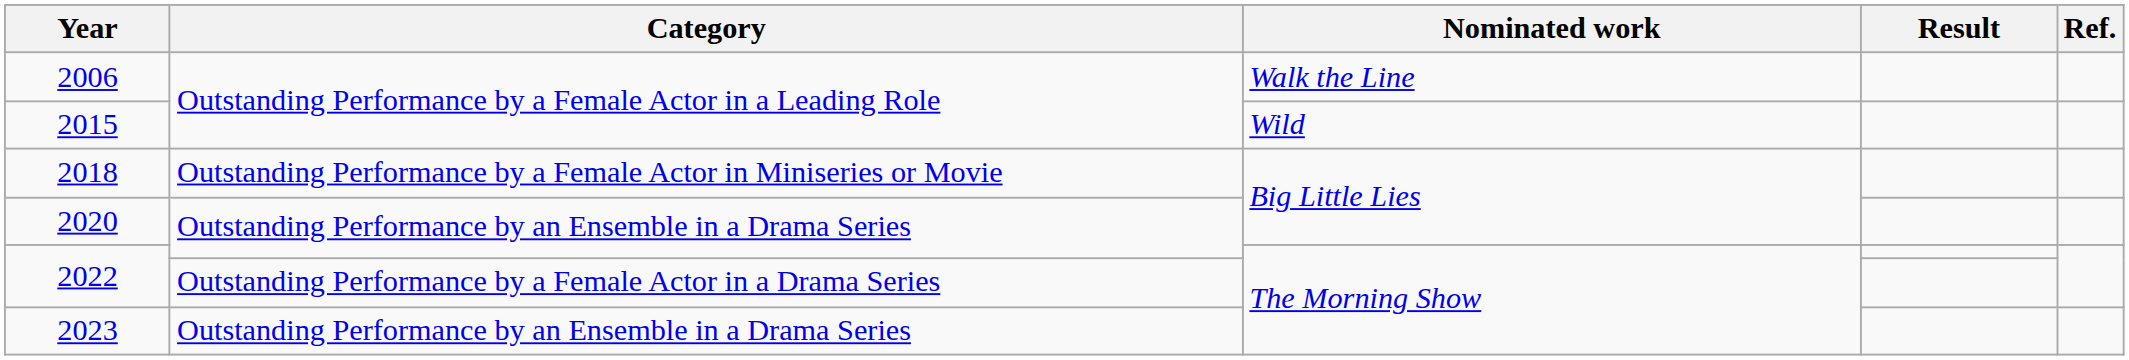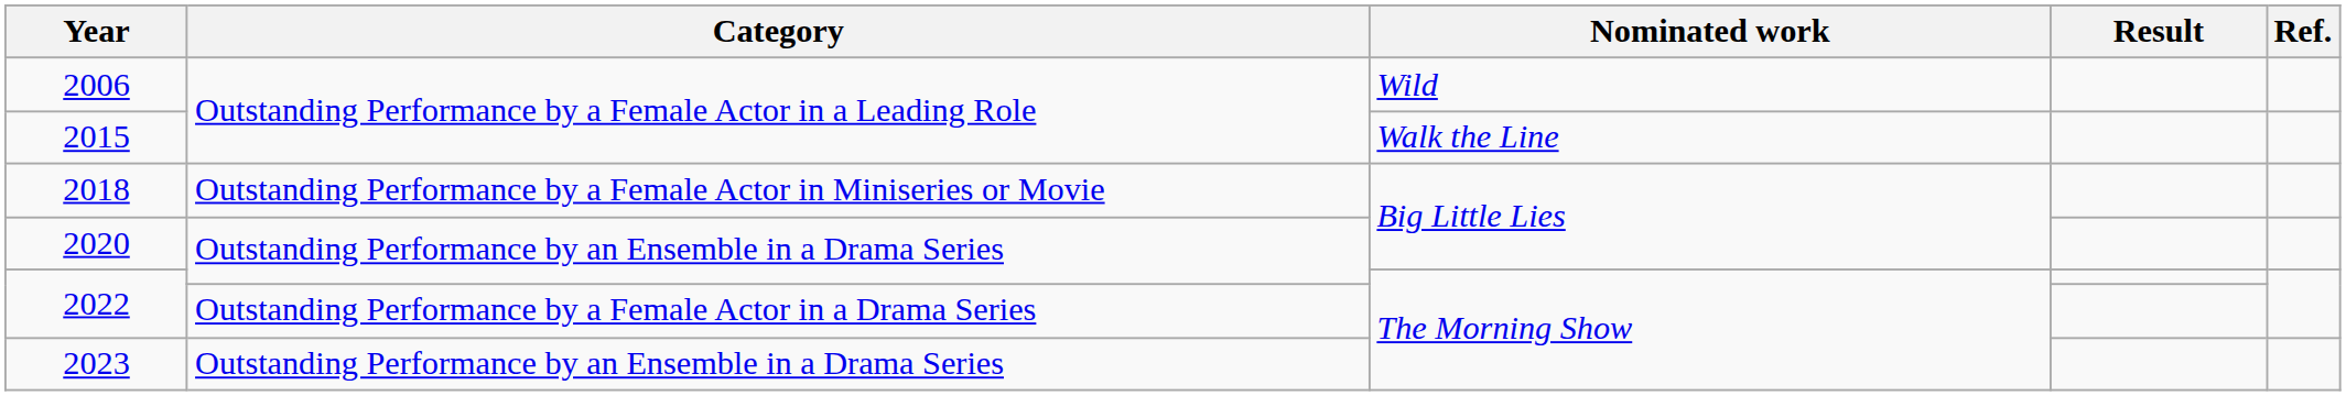2006 | Nominated work: Walk the Line -> Wild
2015 | Nominated work: Wild -> Walk the Line
